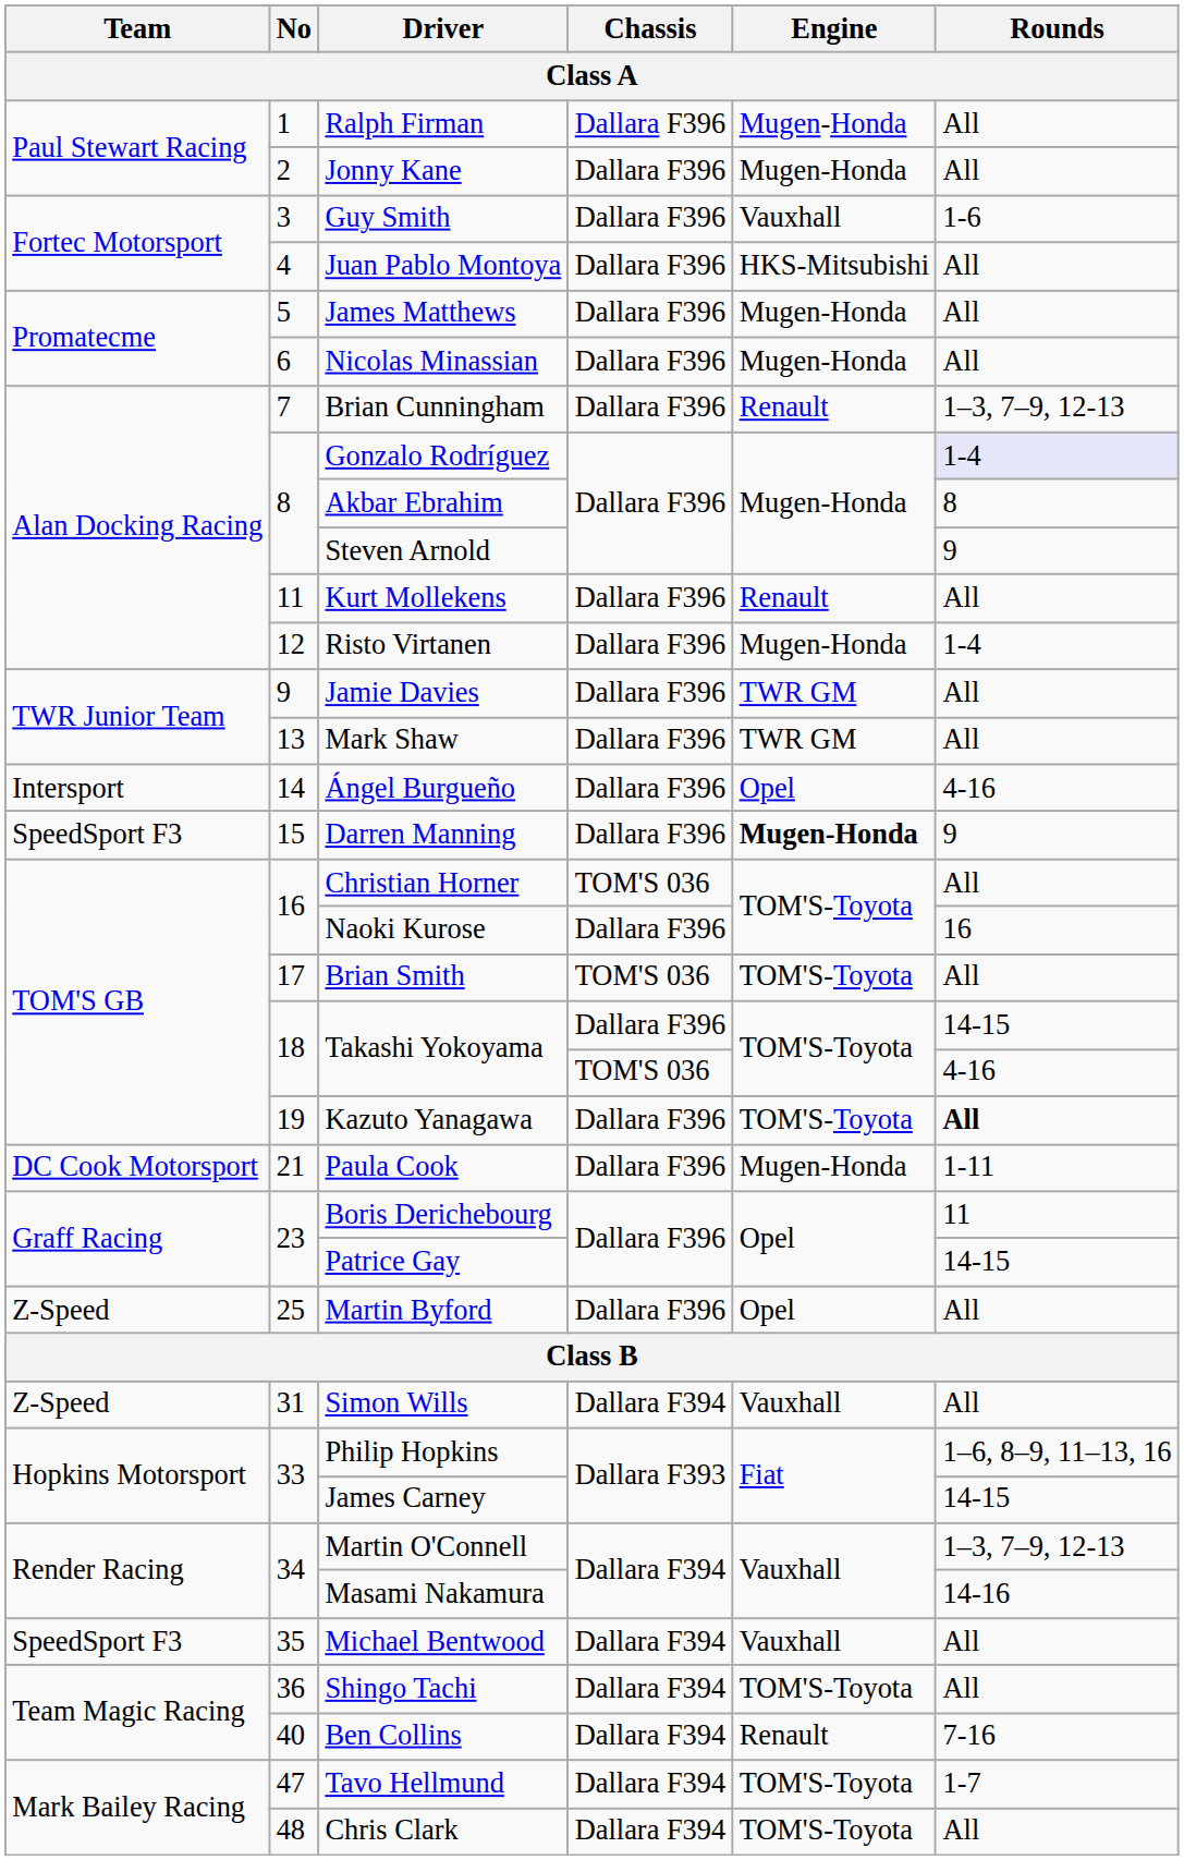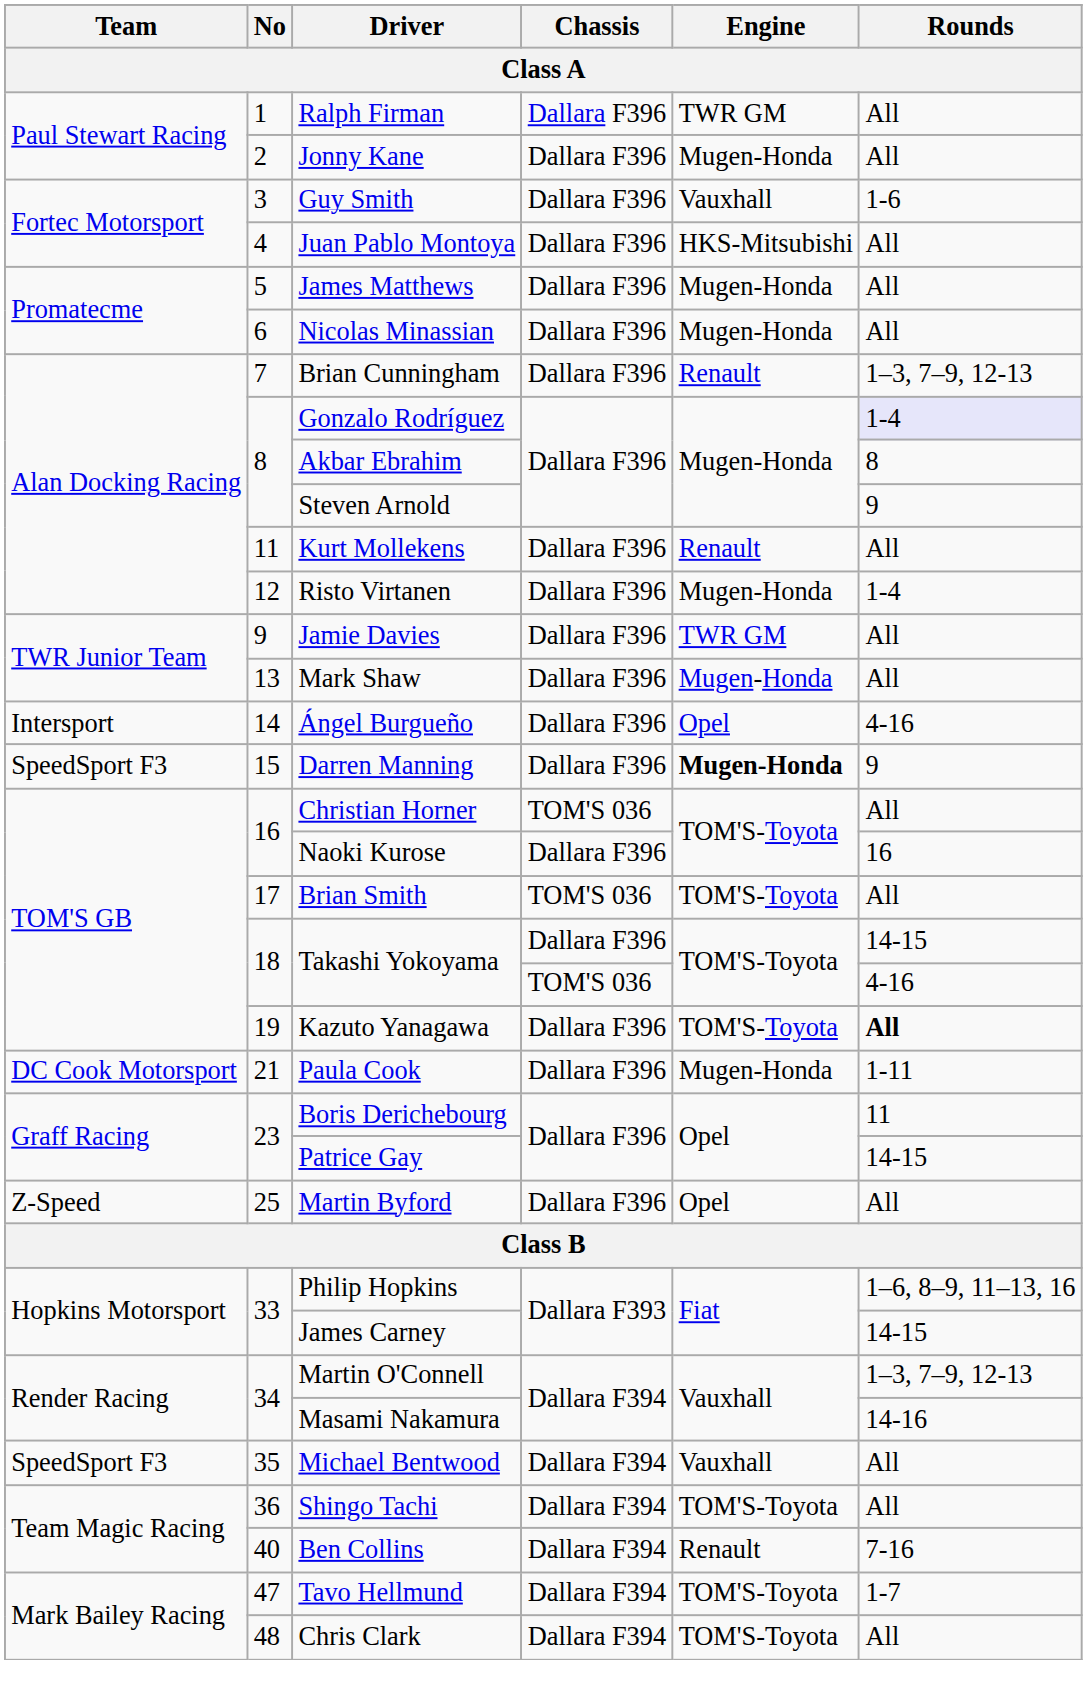Ralph Firman | Engine: Mugen-Honda -> TWR GM
Mark Shaw | Engine: TWR GM -> Mugen-Honda
- row: Z-Speed | 31 | Simon Wills | Dallara F394 | Vauxhall | All
